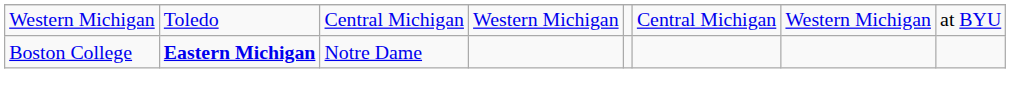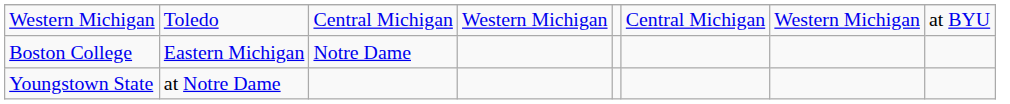Boston College | column 2: bold -> normal
+ row: Youngstown State | at Notre Dame
